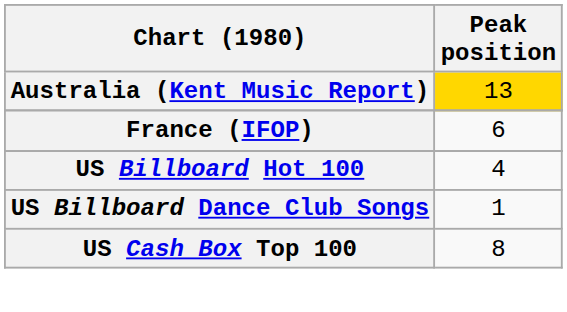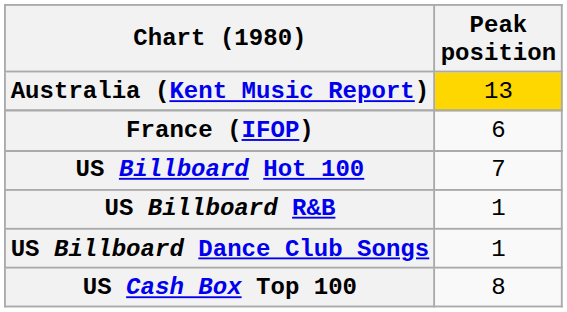US Billboard Hot 100 | Peak position: 4 -> 7
+ row: US Billboard R&B | 1
